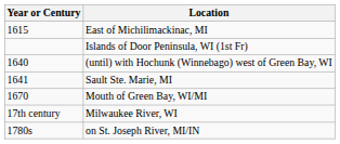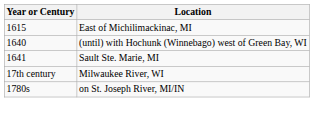- row: Islands of Door Peninsula, WI (1st Fr)
- row: 1670 | Mouth of Green Bay, WI/MI
